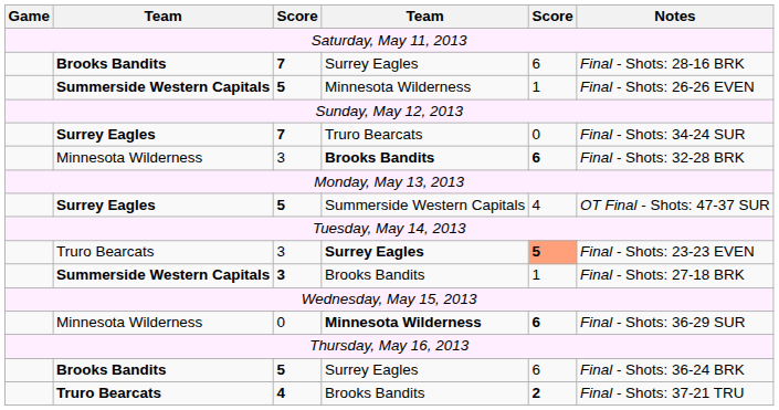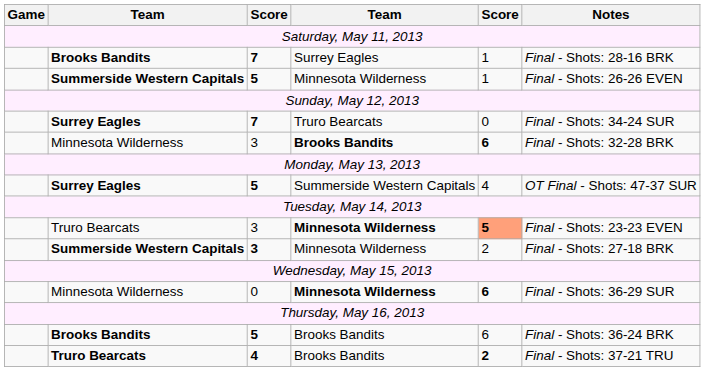Brooks Bandits / 7 | column 5: 6 -> 1
Truro Bearcats / 3 | column 4: Surrey Eagles -> Minnesota Wilderness
Summerside Western Capitals / 3 | column 4: Brooks Bandits -> Minnesota Wilderness
Summerside Western Capitals / 3 | column 5: 1 -> 2
Brooks Bandits / 5 | column 4: Surrey Eagles -> Brooks Bandits
